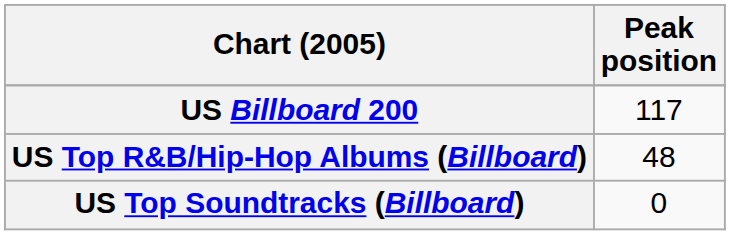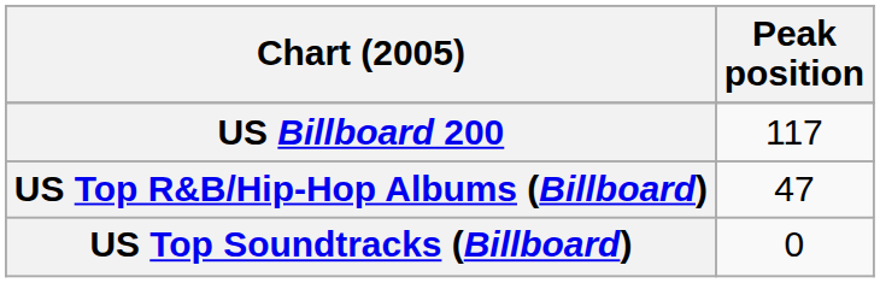US Top R&B/Hip-Hop Albums (Billboard) | Peak position: 48 -> 47
